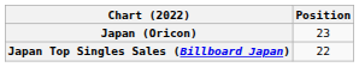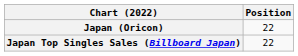Japan (Oricon) | Position: 23 -> 22
